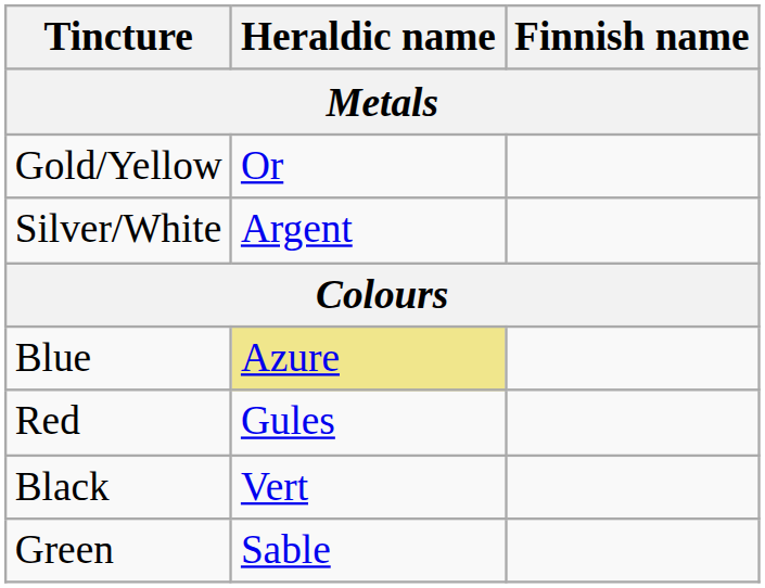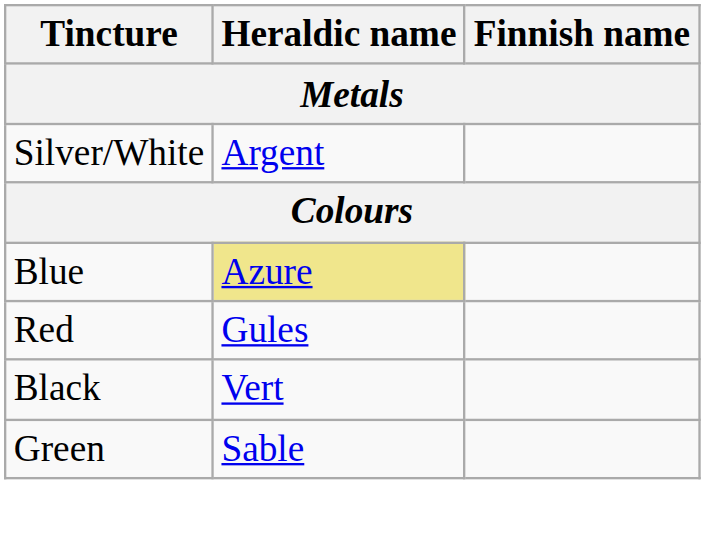- row: Gold/Yellow | Or
